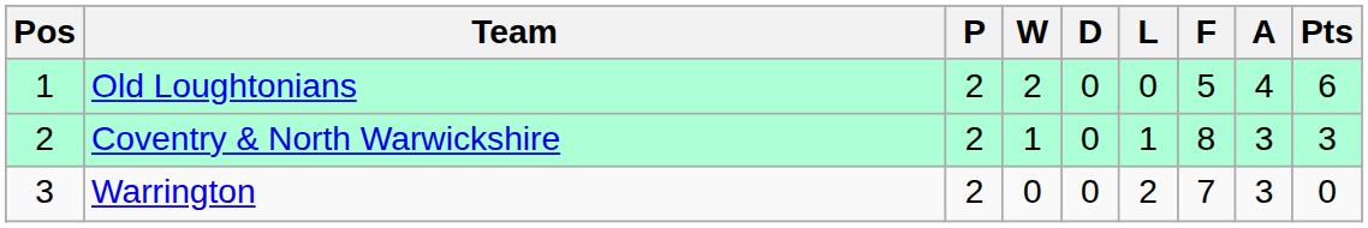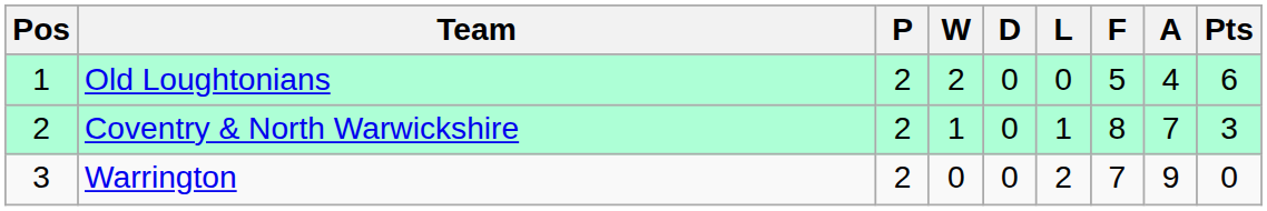Coventry & North Warwickshire | A: 3 -> 7
Warrington | A: 3 -> 9
